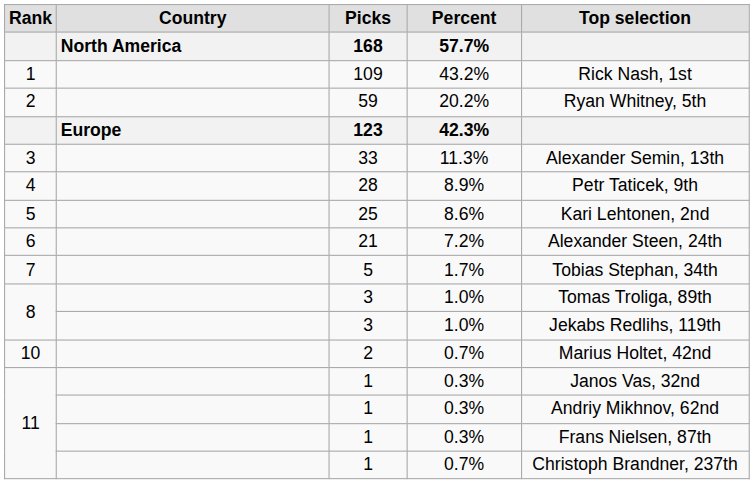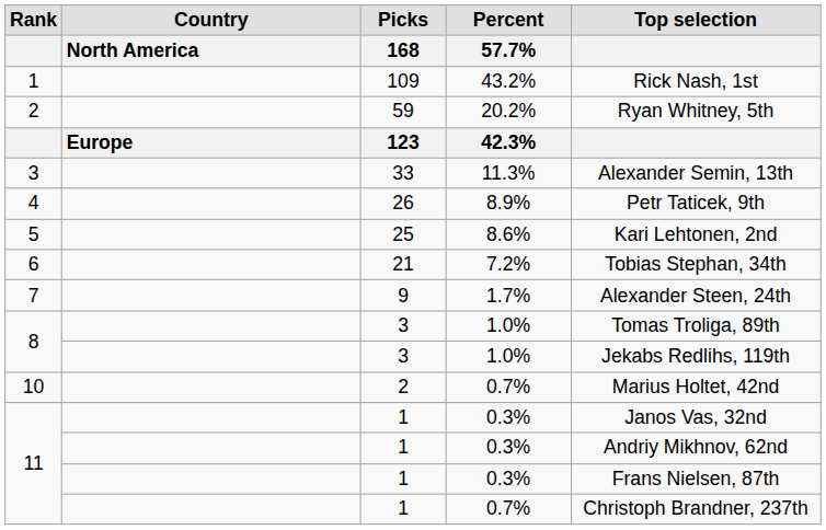4 | Picks / 168: 28 -> 26
6 | Top selection: Alexander Steen, 24th -> Tobias Stephan, 34th
7 | Picks / 168: 5 -> 9
7 | Top selection: Tobias Stephan, 34th -> Alexander Steen, 24th
